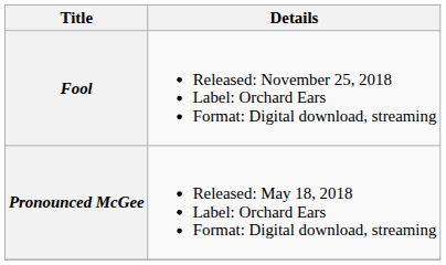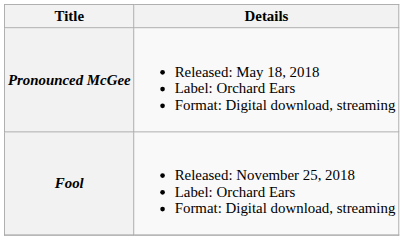rows swapped: Pronounced McGee <-> Fool
